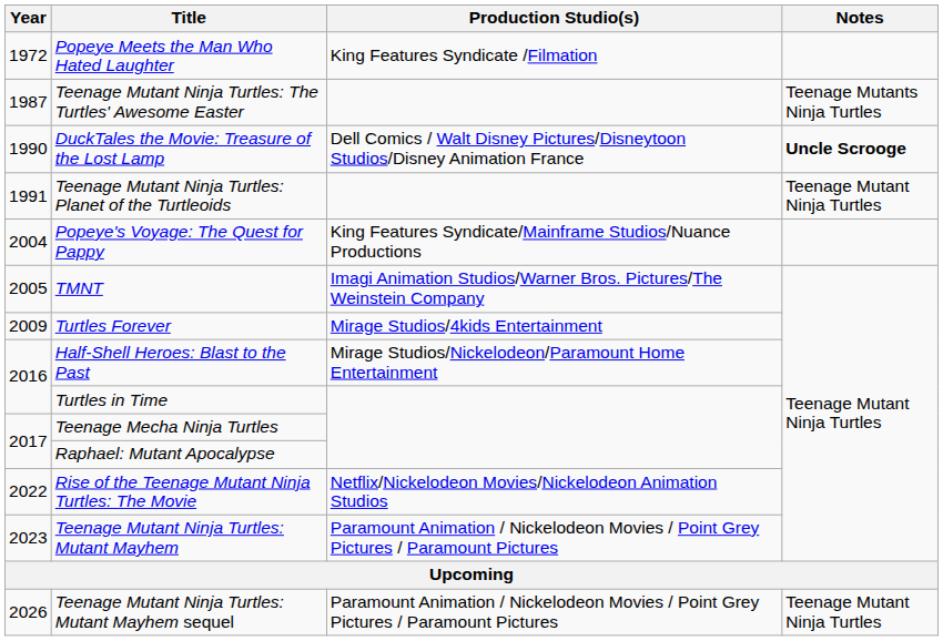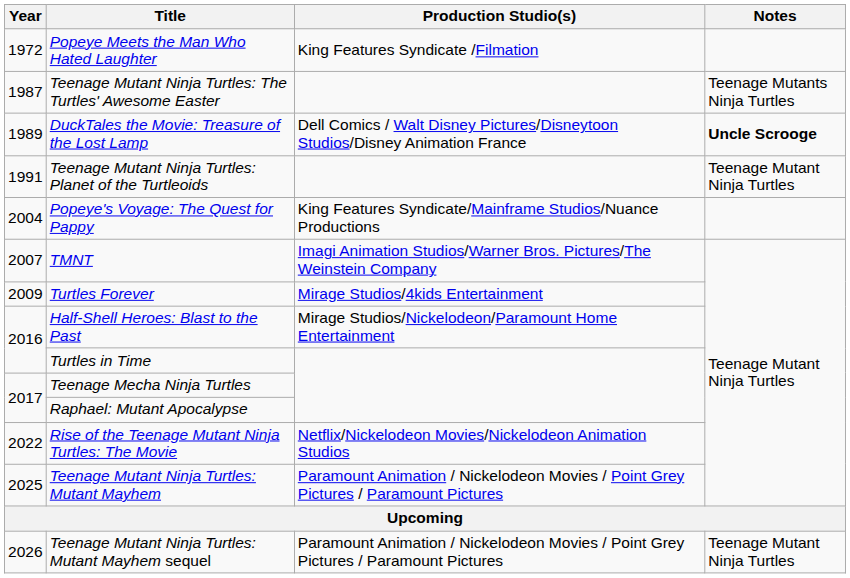DuckTales the Movie: Treasure of the Lost Lamp | Year: 1990 -> 1989
TMNT | Year: 2005 -> 2007
Teenage Mutant Ninja Turtles: Mutant Mayhem | Year: 2023 -> 2025
